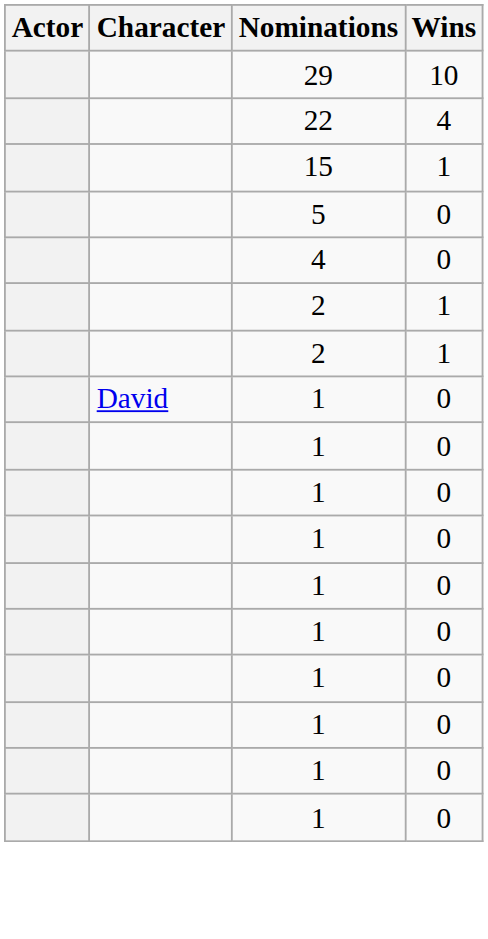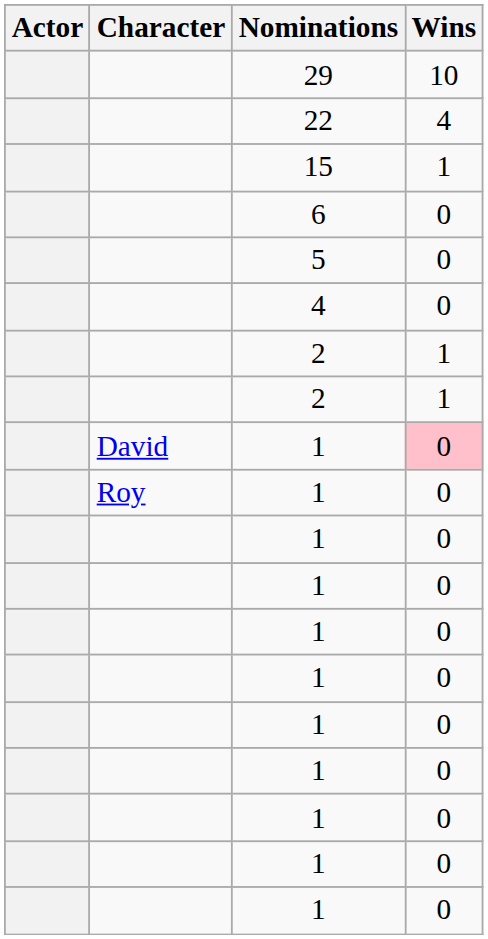+ row: 6 | 0
David / 1 | Wins: no background -> pink background
+ row: Roy | 1 | 0
